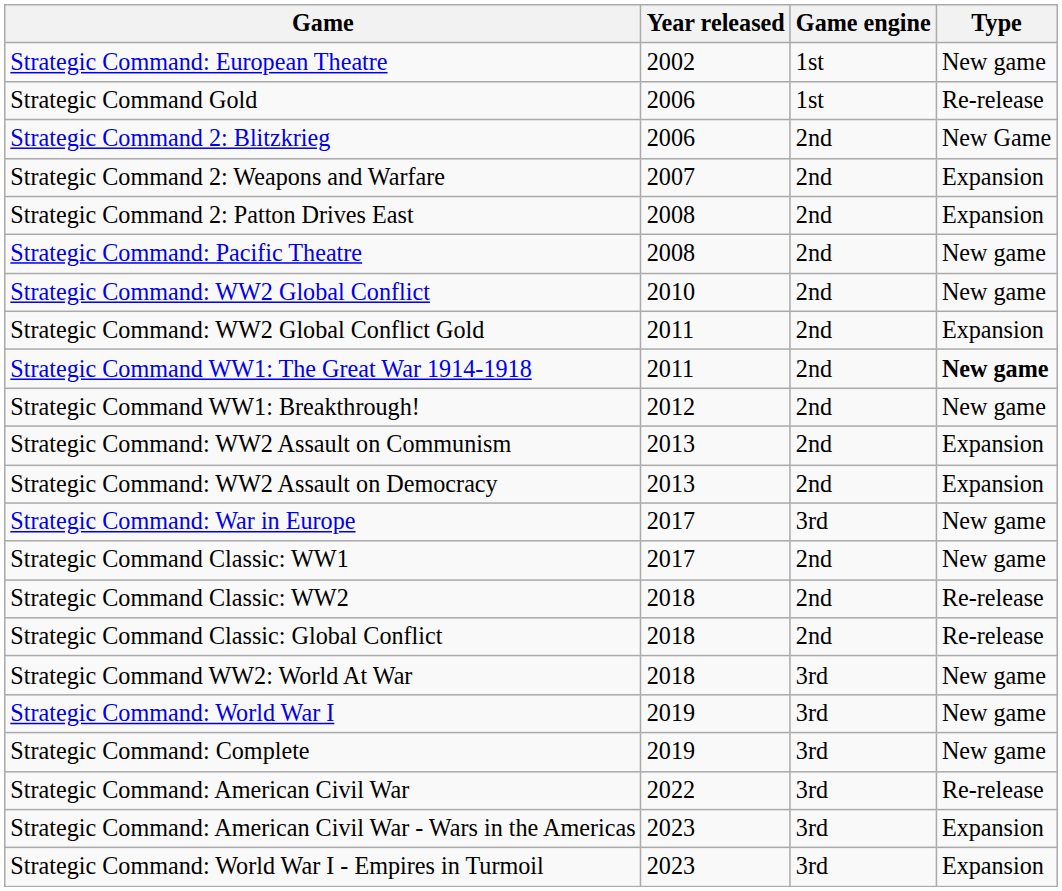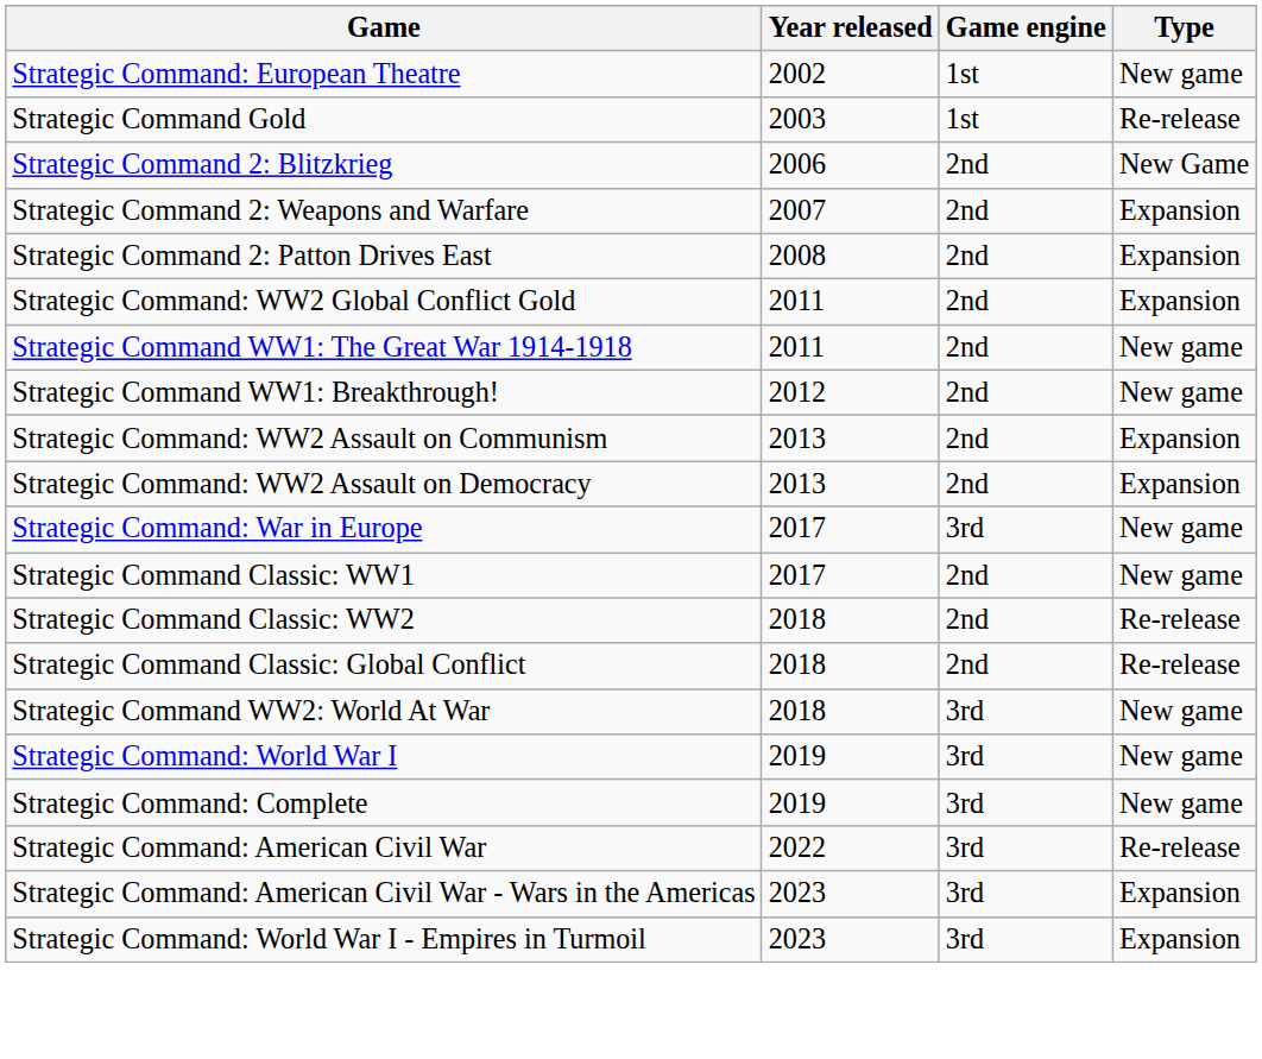Strategic Command Gold | Year released: 2006 -> 2003
- row: Strategic Command: Pacific Theatre | 2008 | 2nd | New game
- row: Strategic Command: WW2 Global Conflict | 2010 | 2nd | New game
Strategic Command WW1: The Great War 1914-1918 | Type: bold -> normal
